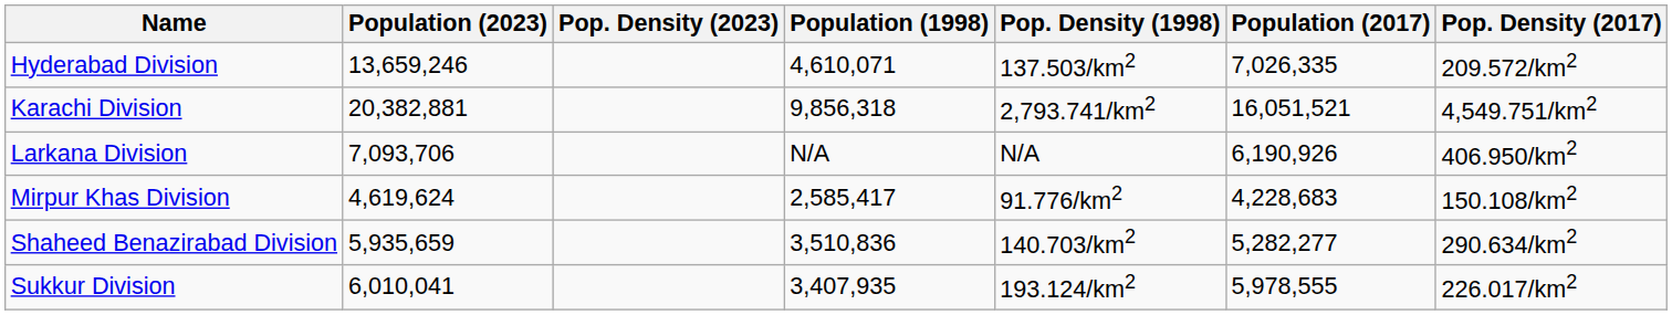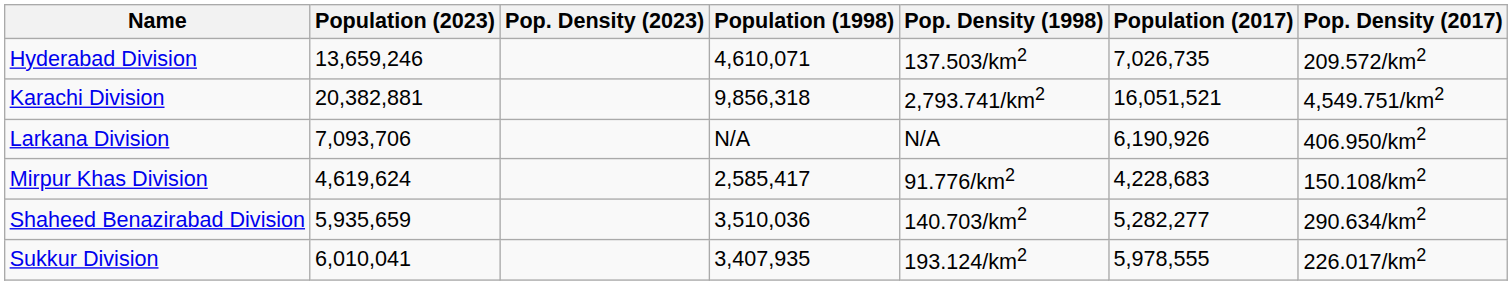Hyderabad Division | Population (2017): 7,026,335 -> 7,026,735
Shaheed Benazirabad Division | Population (1998): 3,510,836 -> 3,510,036
